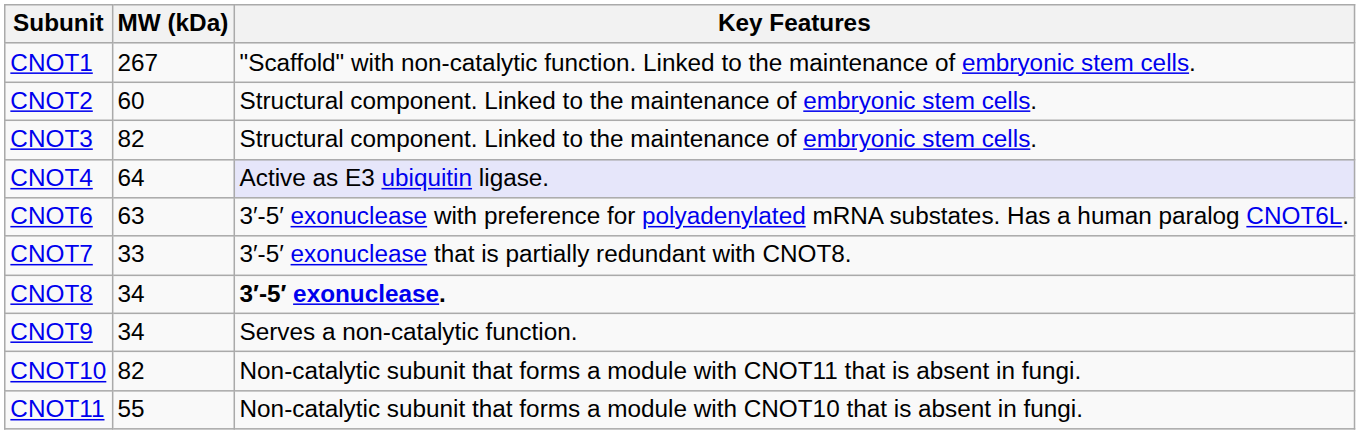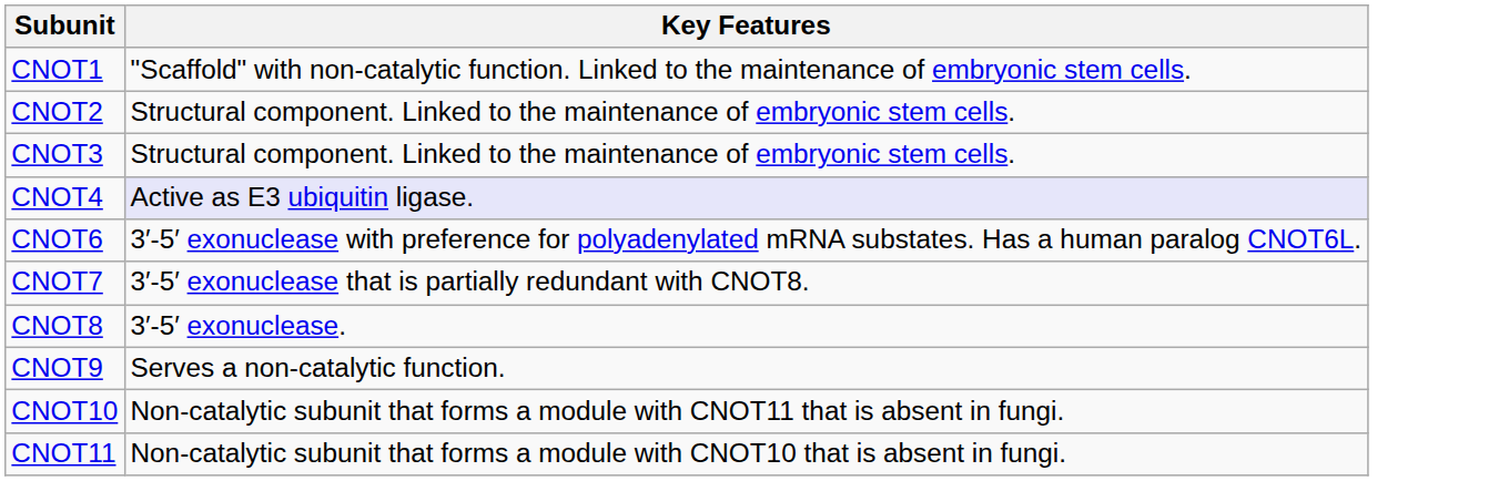- column: MW (kDa) | 267 | 60 | 82 | 64 | 63 | 33 | 34 | 34 | 82 | 55
CNOT8 | Key Features: bold -> normal
